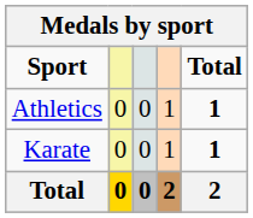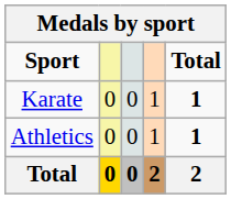rows swapped: Athletics <-> Karate
